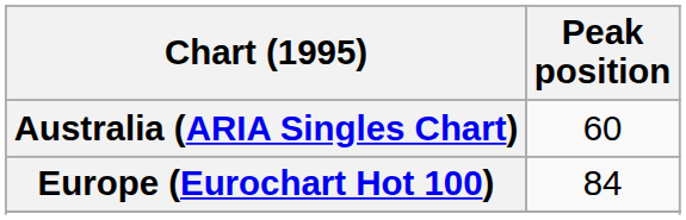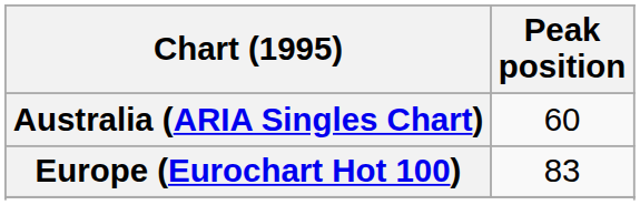Europe (Eurochart Hot 100) | Peak position: 84 -> 83
